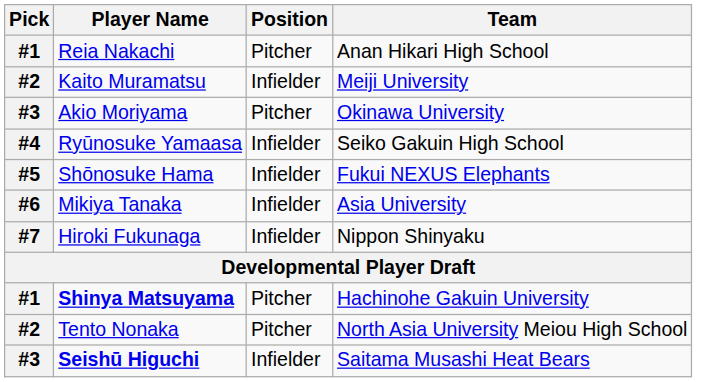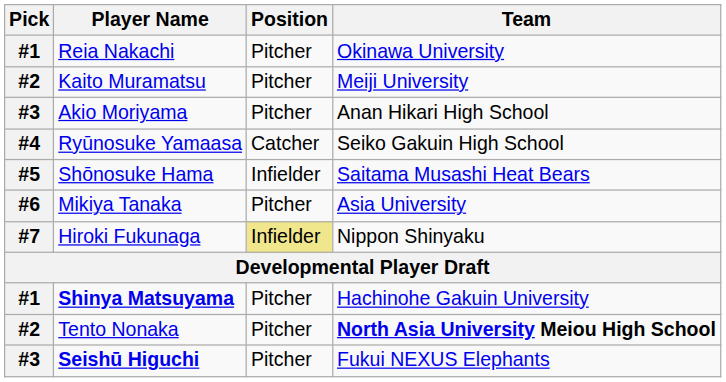Reia Nakachi | Team: Anan Hikari High School -> Okinawa University
Kaito Muramatsu | Position: Infielder -> Pitcher
Akio Moriyama | Team: Okinawa University -> Anan Hikari High School
Ryūnosuke Yamaasa | Position: Infielder -> Catcher
Shōnosuke Hama | Team: Fukui NEXUS Elephants -> Saitama Musashi Heat Bears
Mikiya Tanaka | Position: Infielder -> Pitcher
Hiroki Fukunaga | Position: no background -> khaki background
Tento Nonaka | Team: normal -> bold
Seishū Higuchi | Position: Infielder -> Pitcher
Seishū Higuchi | Team: Saitama Musashi Heat Bears -> Fukui NEXUS Elephants
